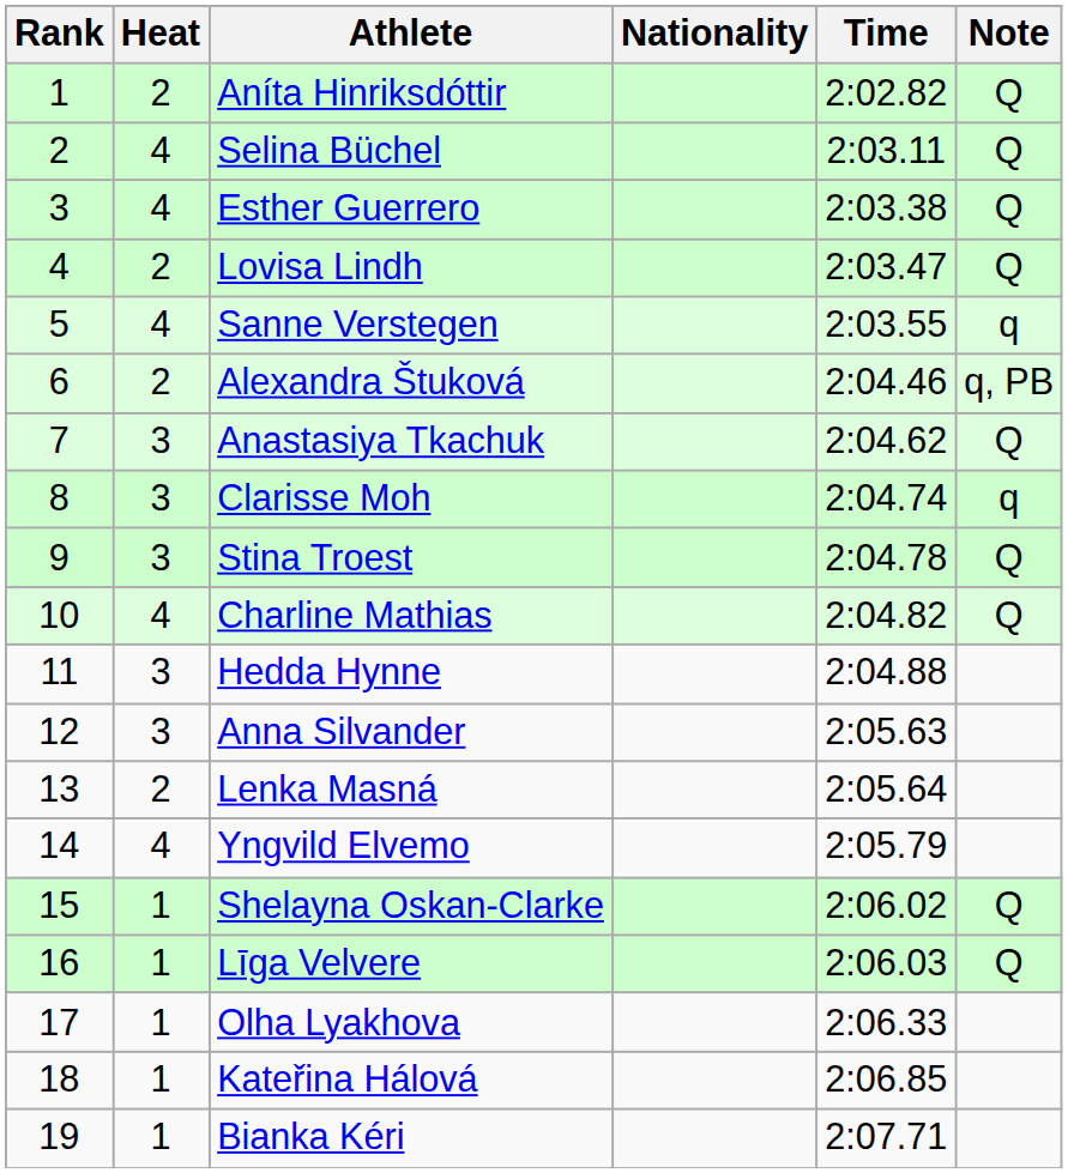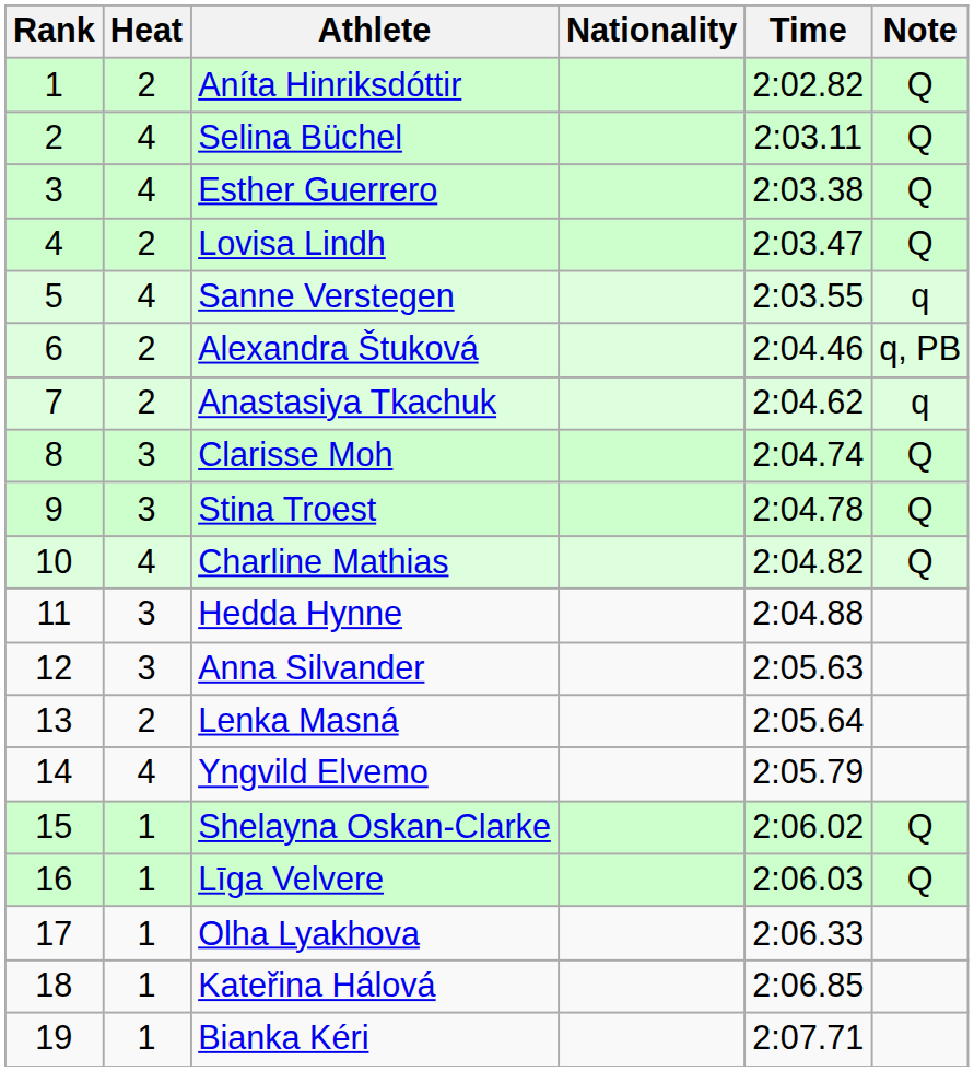Anastasiya Tkachuk | Heat: 3 -> 2
Anastasiya Tkachuk | Note: Q -> q
Clarisse Moh | Note: q -> Q
